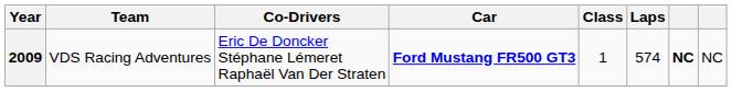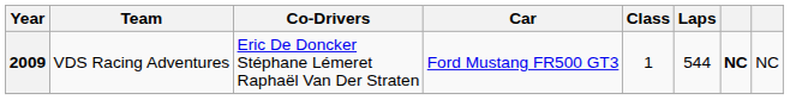2009 | Car: bold -> normal
2009 | Laps: 574 -> 544
